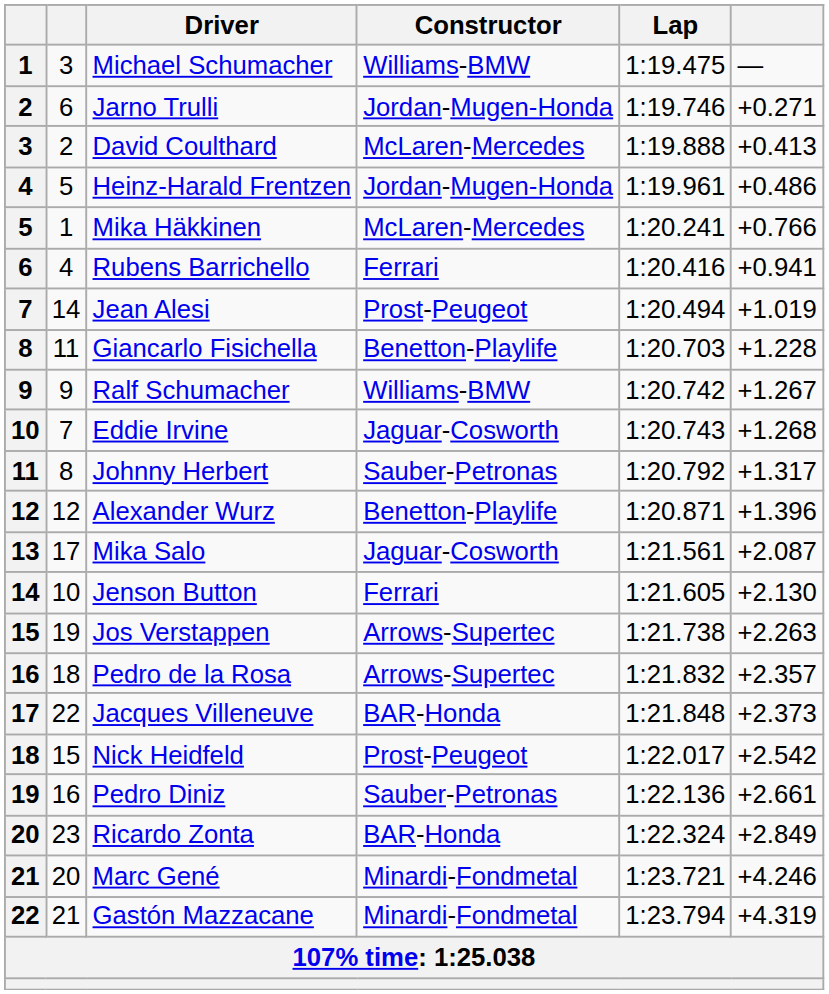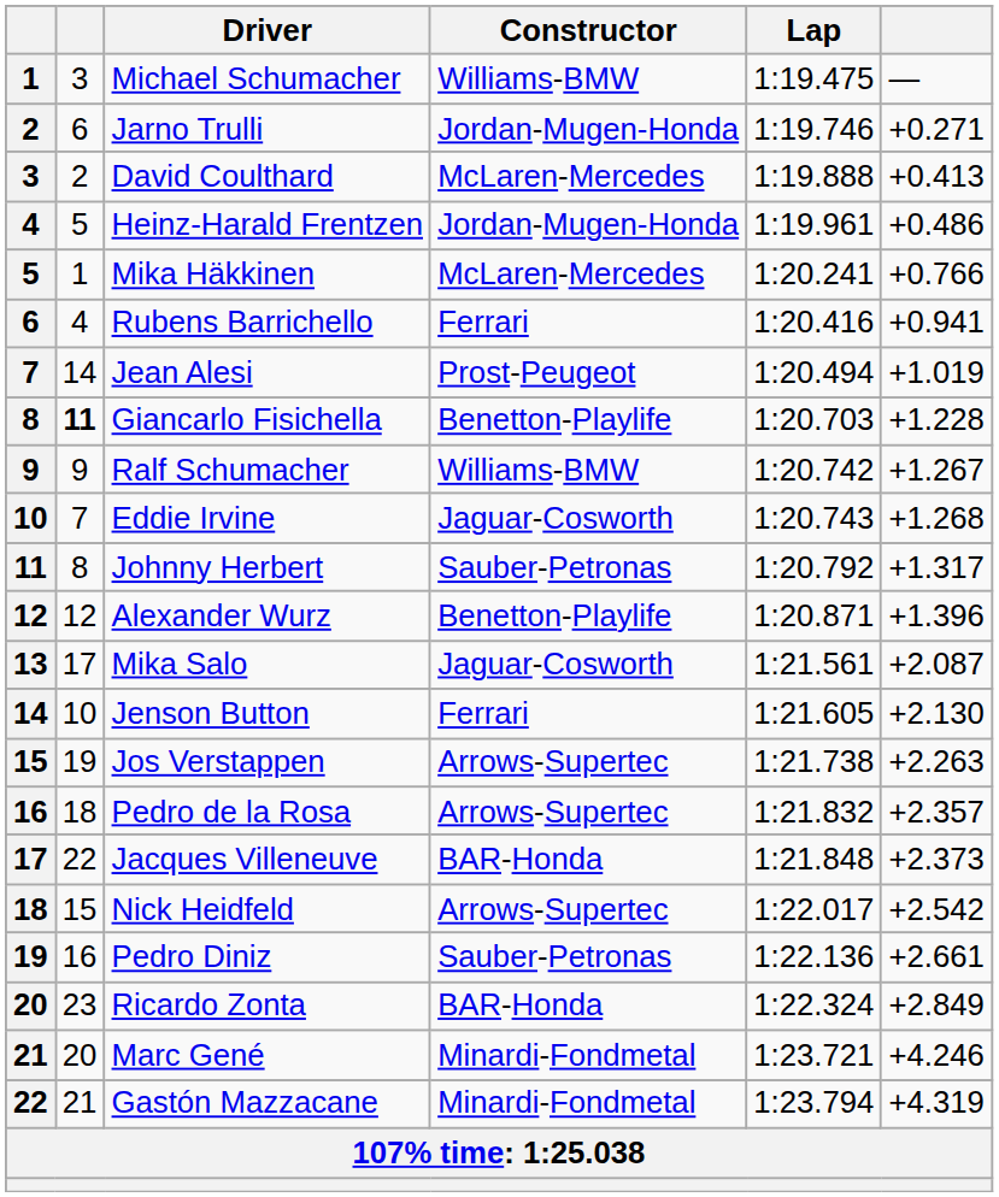Giancarlo Fisichella | column 2: normal -> bold
Nick Heidfeld | Constructor: Prost-Peugeot -> Arrows-Supertec
